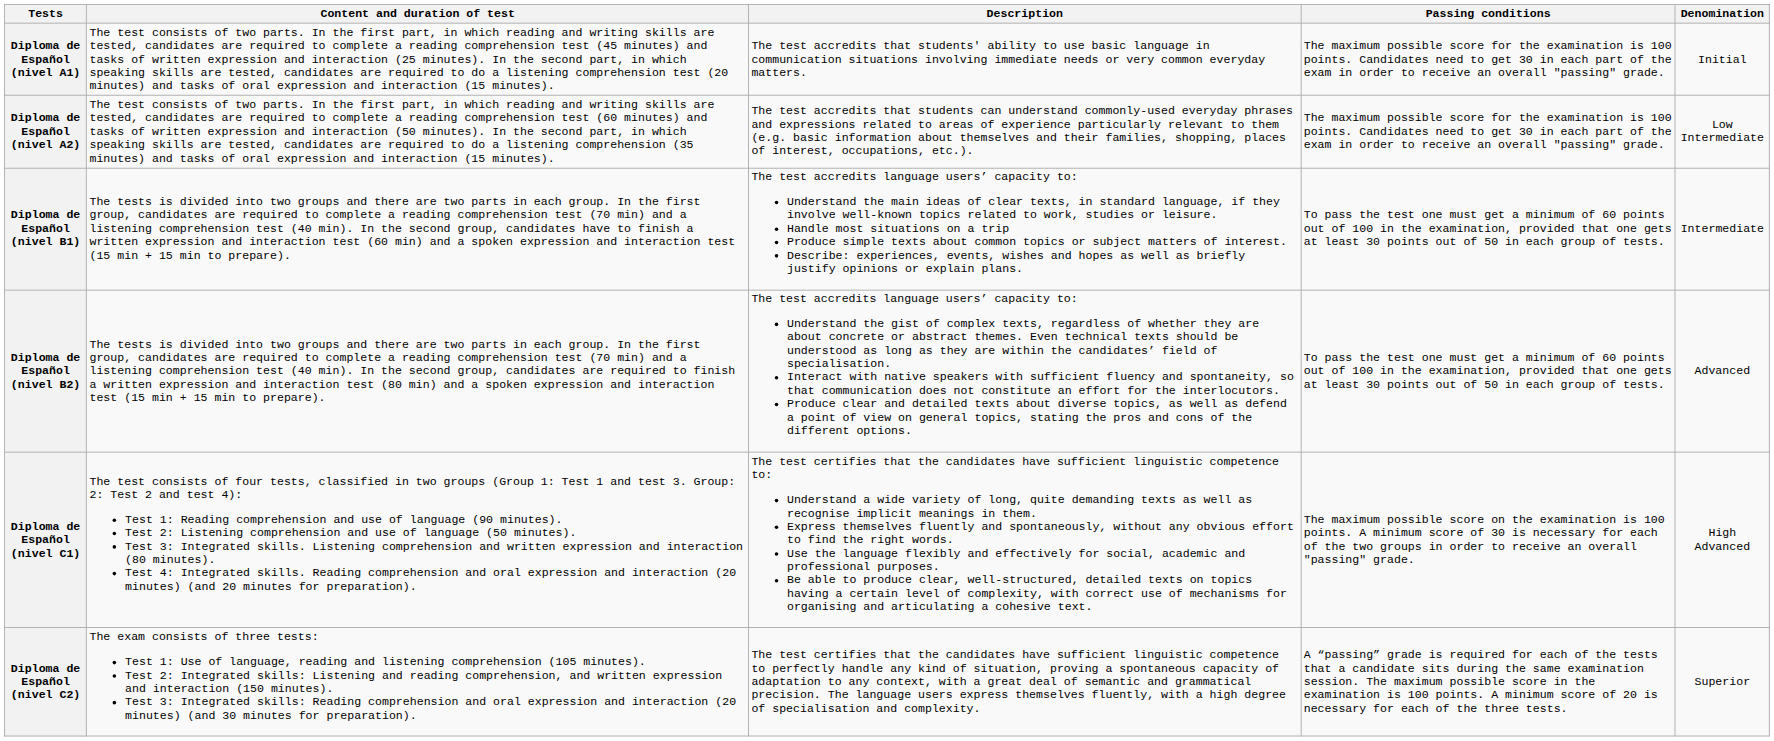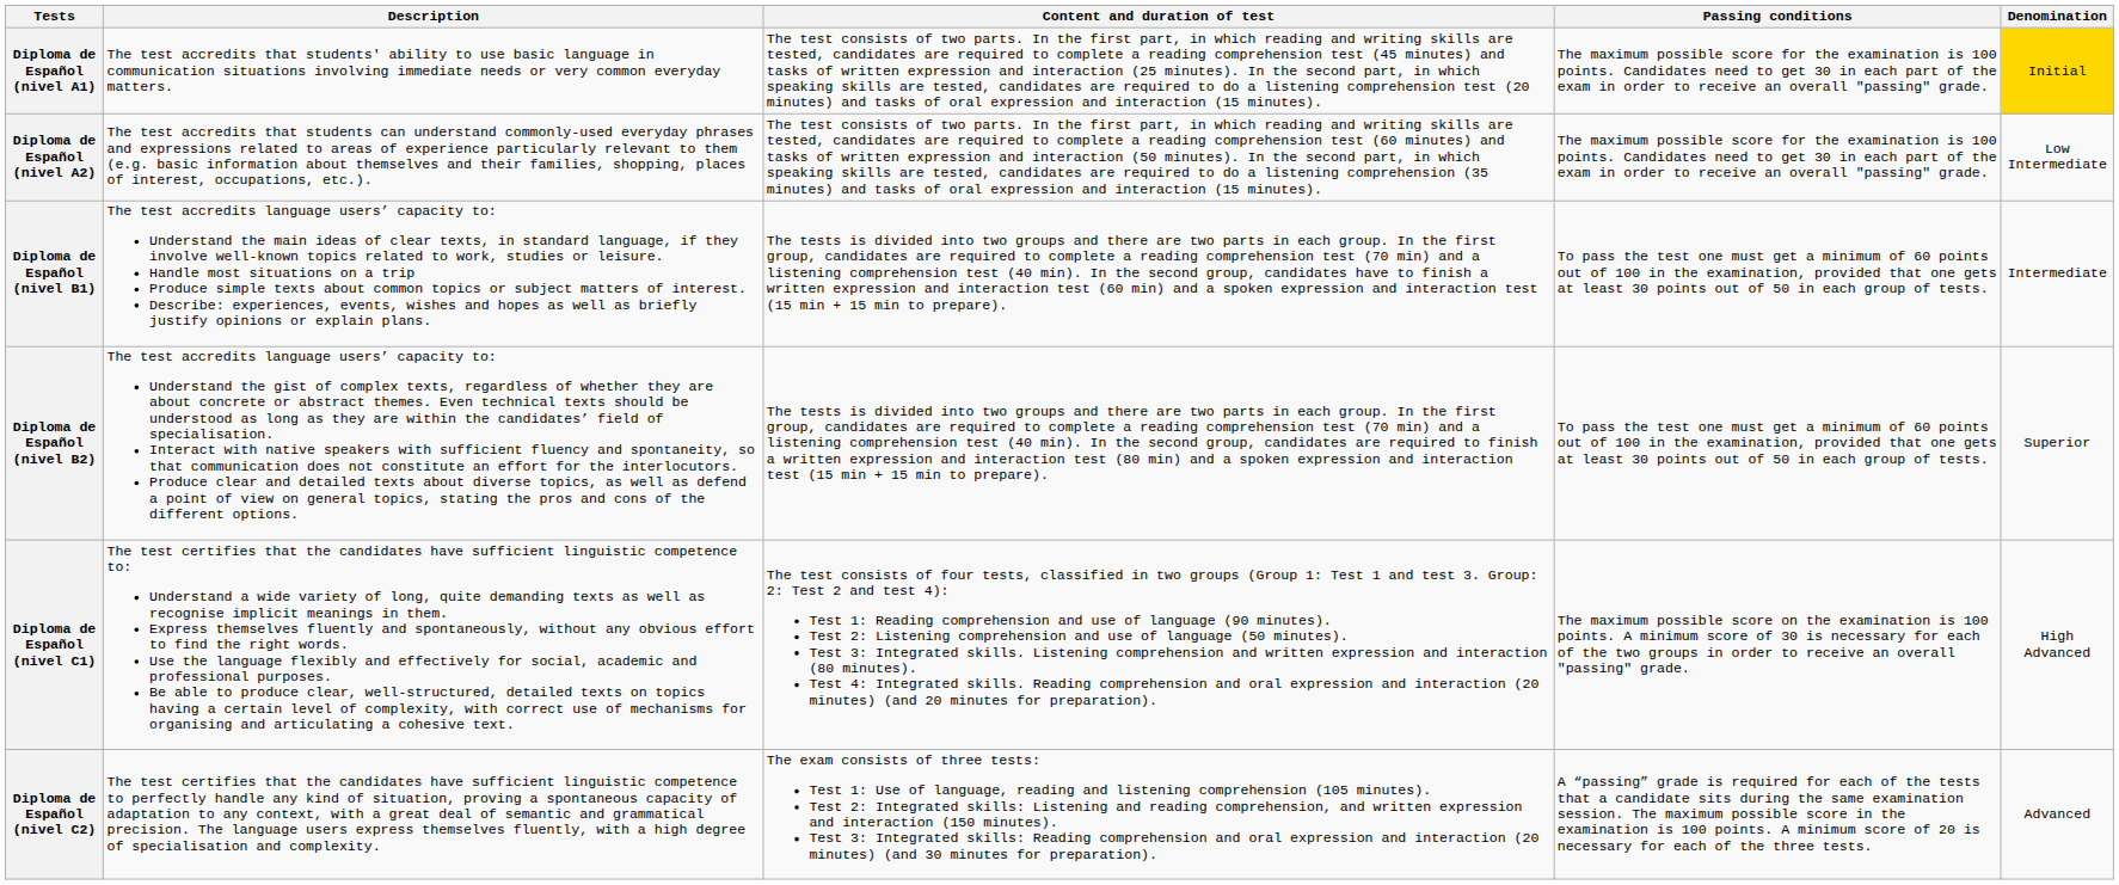columns swapped: Description <-> Content and duration of test
Diploma de Español (nivel A1) | Denomination: no background -> gold background
Diploma de Español (nivel B2) | Denomination: Advanced -> Superior
Diploma de Español (nivel C2) | Denomination: Superior -> Advanced
